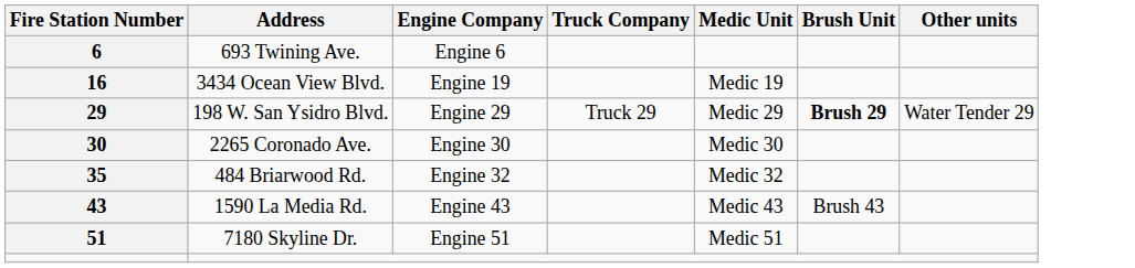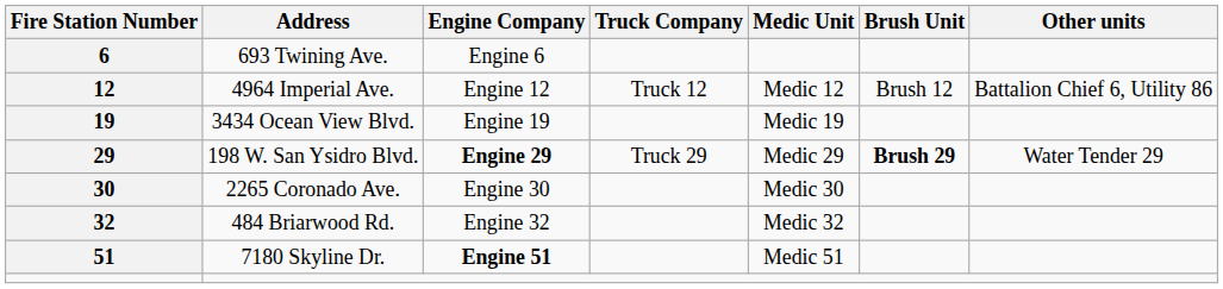+ row: 12 | 4964 Imperial Ave. | Engine 12 | Truck 12 | Medic 12 | Brush 12 | Battalion Chief 6, Utility 86
3434 Ocean View Blvd. | Fire Station Number: 16 -> 19
198 W. San Ysidro Blvd. | Engine Company: normal -> bold
484 Briarwood Rd. | Fire Station Number: 35 -> 32
- row: 43 | 1590 La Media Rd. | Engine 43 | Medic 43 | Brush 43
7180 Skyline Dr. | Engine Company: normal -> bold
